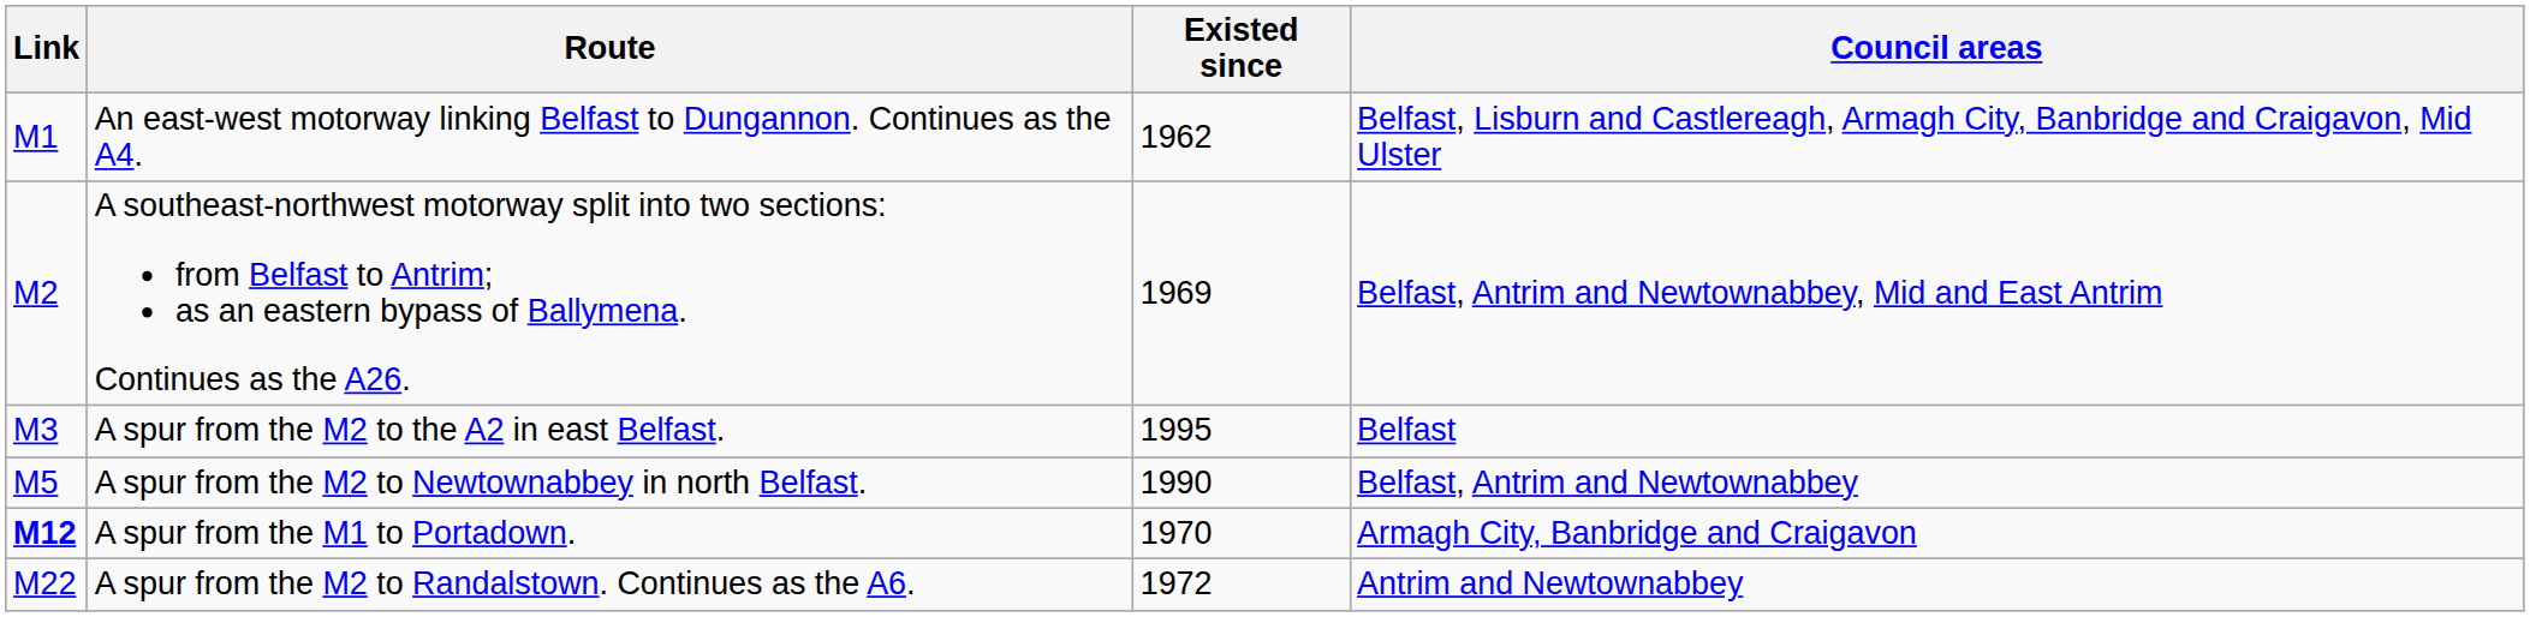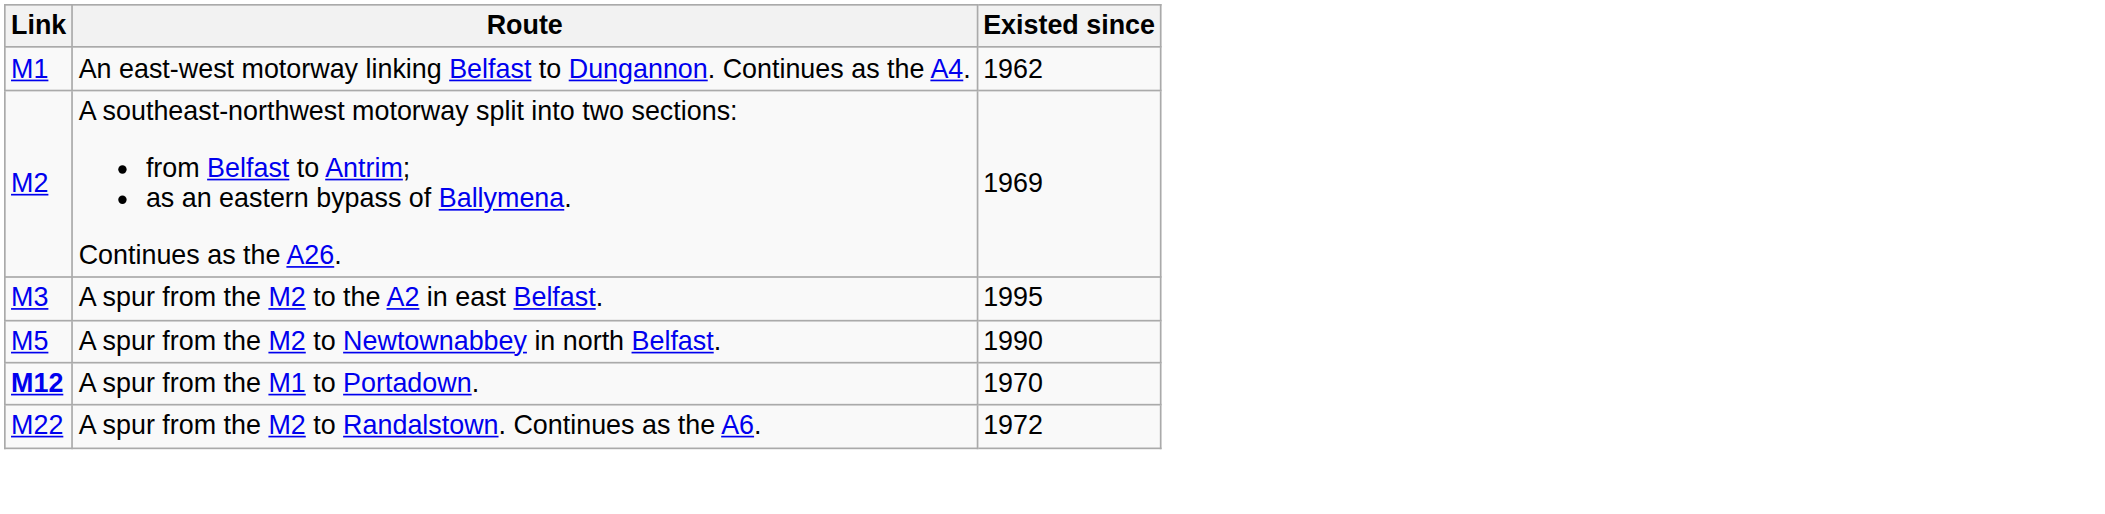- column: Council areas | Belfast, Lisburn and Castlereagh, Armagh City, Banbridge and Craigavon, Mid Ulster | Belfast, Antrim and Newtownabbey, Mid and East Antrim | Belfast | Belfast, Antrim and Newtownabbey | Armagh City, Banbridge and Craigavon | Antrim and Newtownabbey
